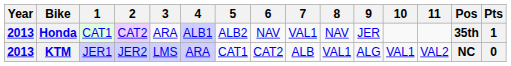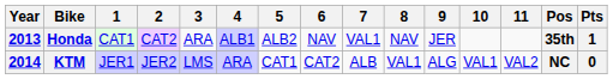KTM | Year: 2013 -> 2014
